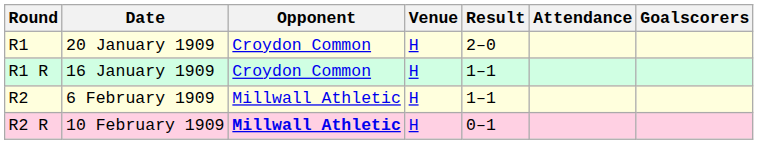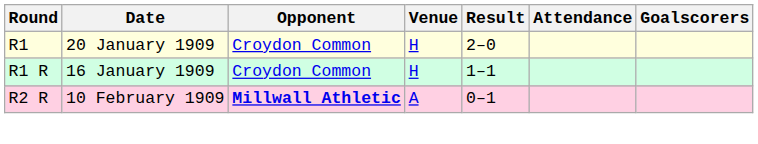- row: R2 | 6 February 1909 | Millwall Athletic | H | 1–1
R2 R | Venue: H -> A
